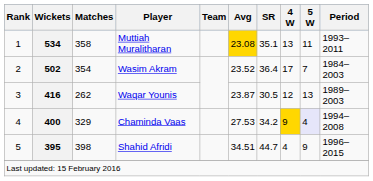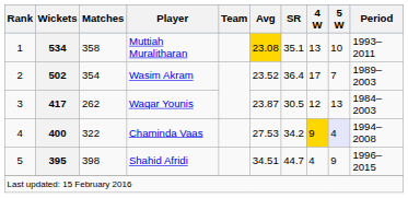Muttiah Muralitharan | 5 W: 11 -> 10
Wasim Akram | Period: 1984–2003 -> 1989–2003
Waqar Younis | Wickets: 416 -> 417
Waqar Younis | Period: 1989–2003 -> 1984–2003
Chaminda Vaas | Matches: 329 -> 322
